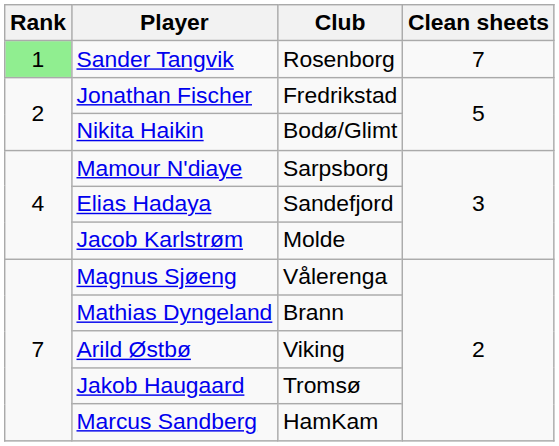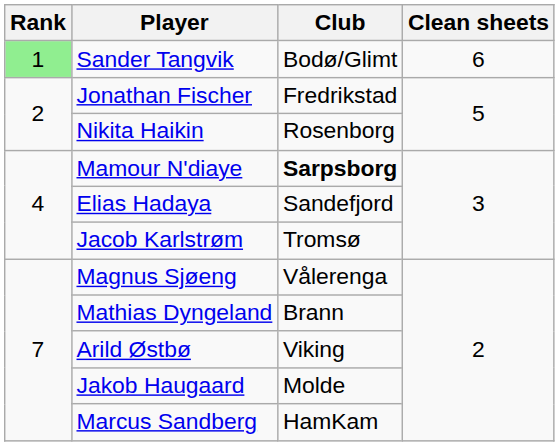Sander Tangvik | Club: Rosenborg -> Bodø/Glimt
Sander Tangvik | Clean sheets: 7 -> 6
Nikita Haikin | Club: Bodø/Glimt -> Rosenborg
Mamour N'diaye | Club: normal -> bold
Jacob Karlstrøm | Club: Molde -> Tromsø
Jakob Haugaard | Club: Tromsø -> Molde
